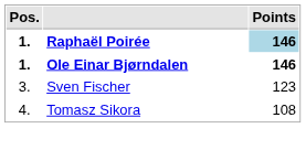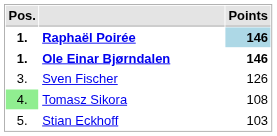Sven Fischer | Points: 123 -> 126
Tomasz Sikora | Pos.: no background -> lightgreen background
+ row: 5. | Stian Eckhoff | 103
